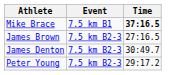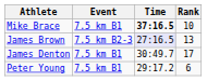+ column: Rank | 10 | 13 | 17 | 6
James Brown | Time: no background -> lavender background
James Denton | Event: 7.5 km B2-3 -> 7.5 km B1
Peter Young | Event: 7.5 km B2-3 -> 7.5 km B1
